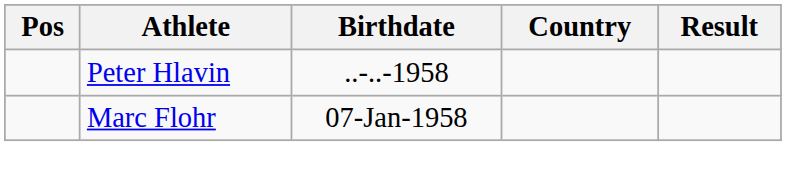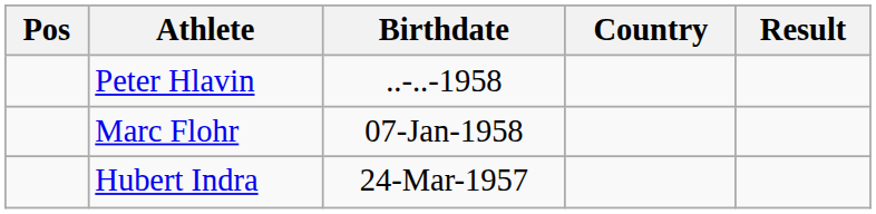+ row: Hubert Indra | 24-Mar-1957
